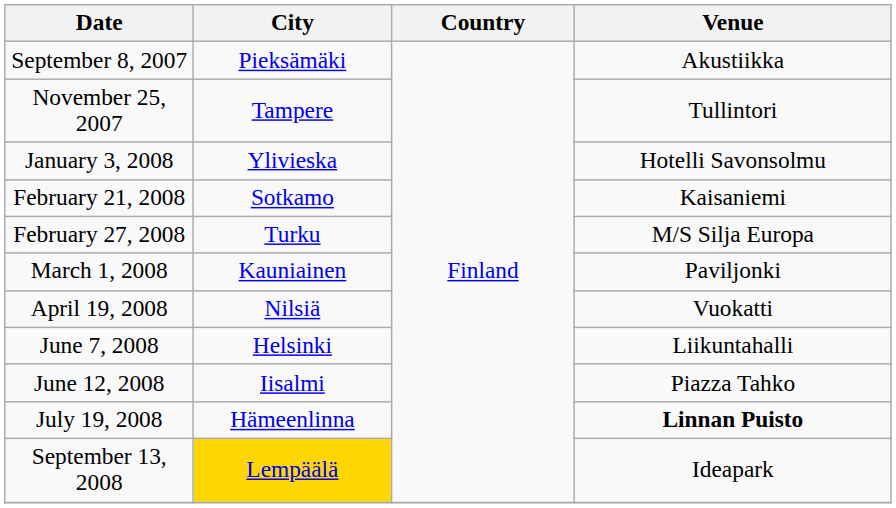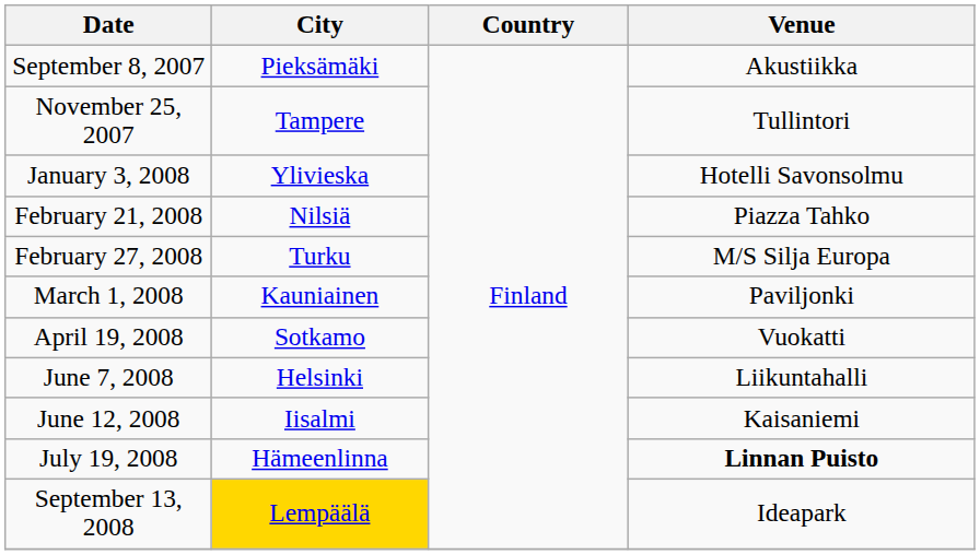February 21, 2008 | City: Sotkamo -> Nilsiä
February 21, 2008 | Venue: Kaisaniemi -> Piazza Tahko
April 19, 2008 | City: Nilsiä -> Sotkamo
June 12, 2008 | Venue: Piazza Tahko -> Kaisaniemi
